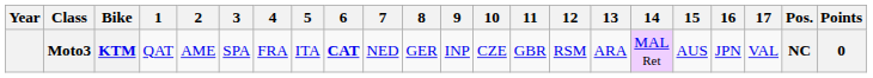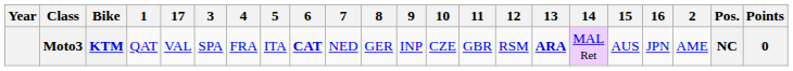columns swapped: 2 <-> 17
Moto3 | 13: normal -> bold
